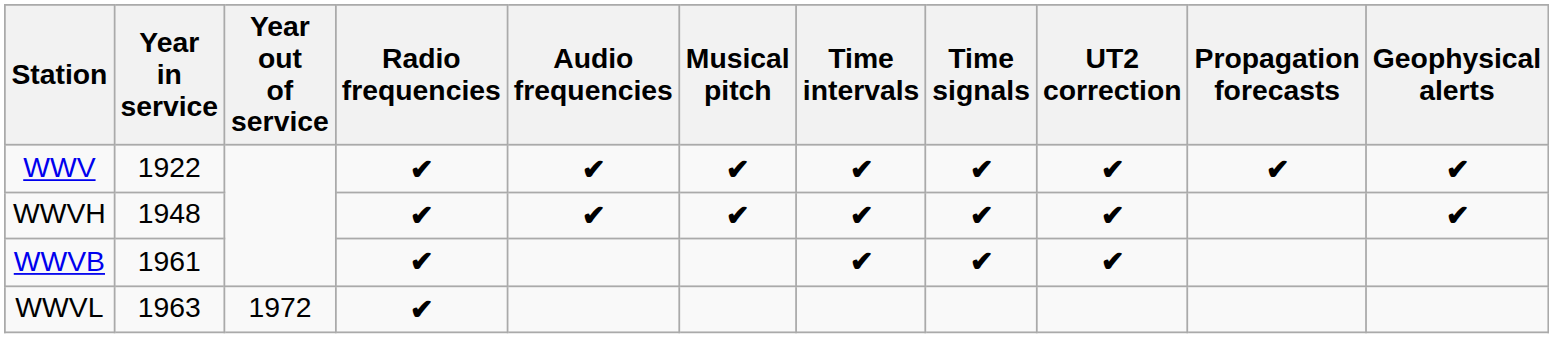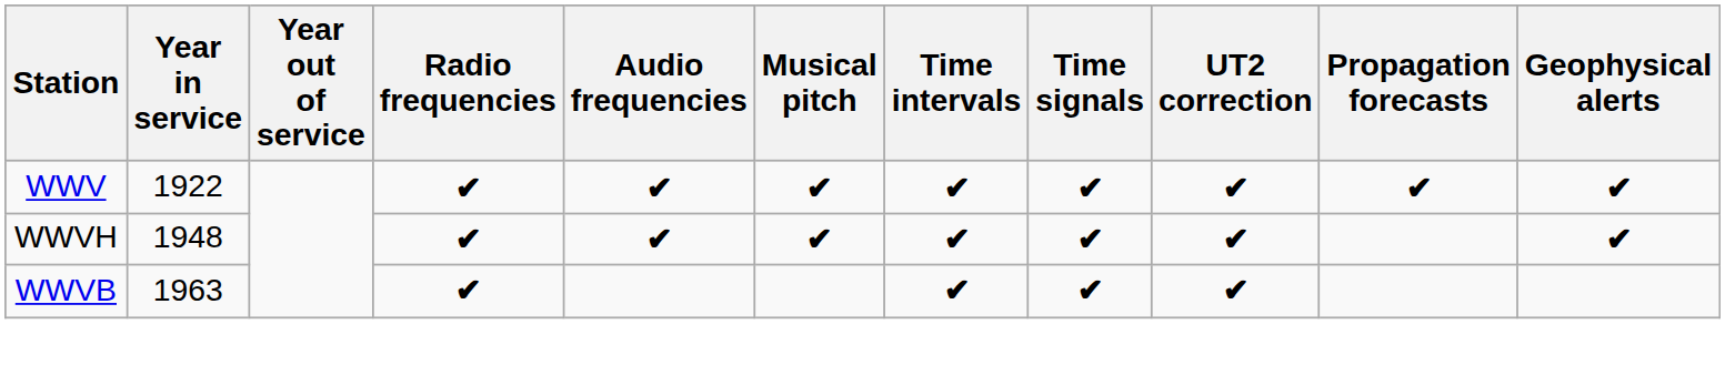WWVB | Year in service: 1961 -> 1963
- row: WWVL | 1963 | 1972 | ✔
